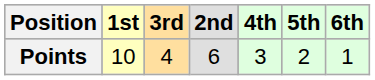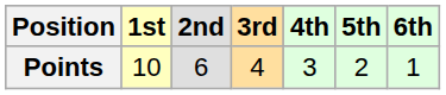columns swapped: 2nd <-> 3rd
